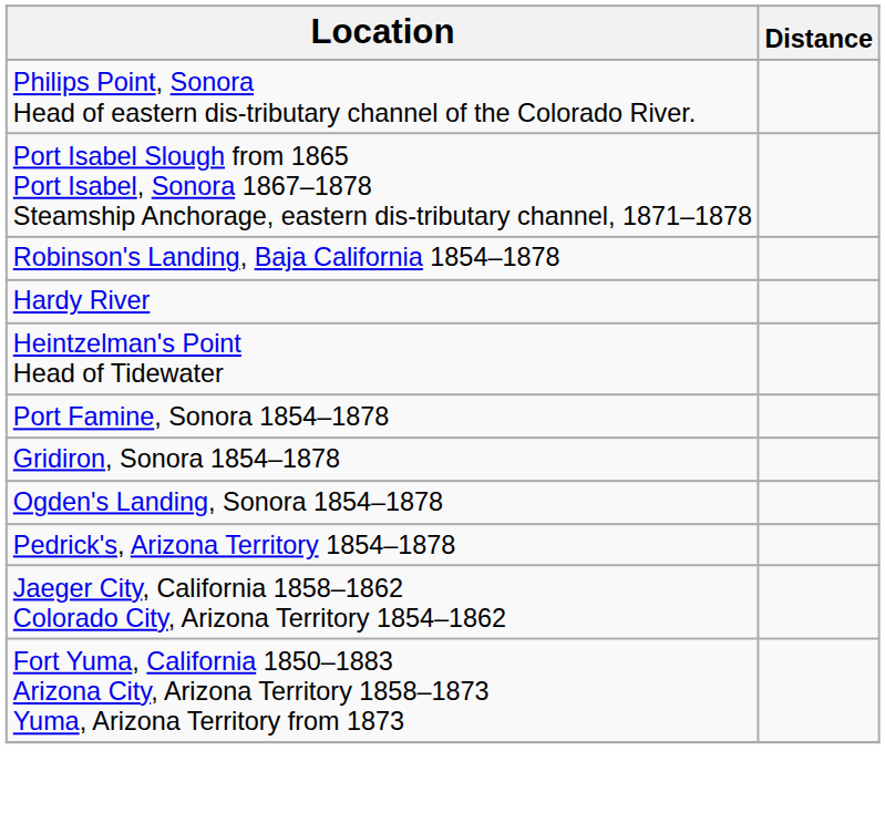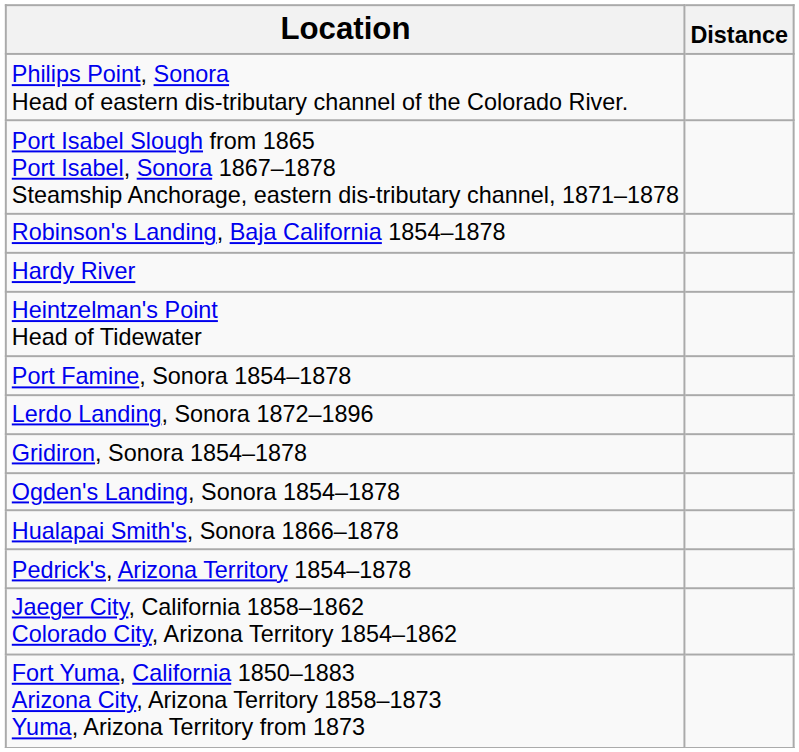+ row: Lerdo Landing, Sonora 1872–1896
+ row: Hualapai Smith's, Sonora 1866–1878
